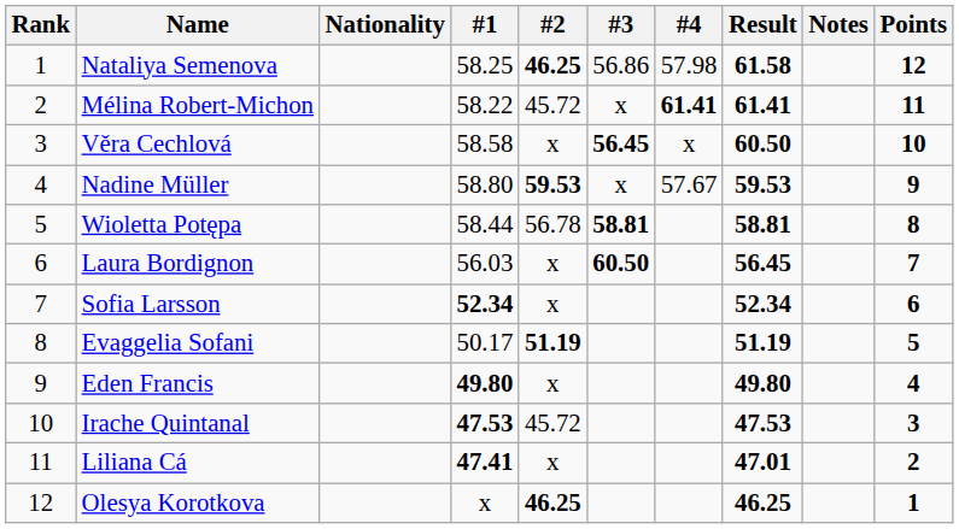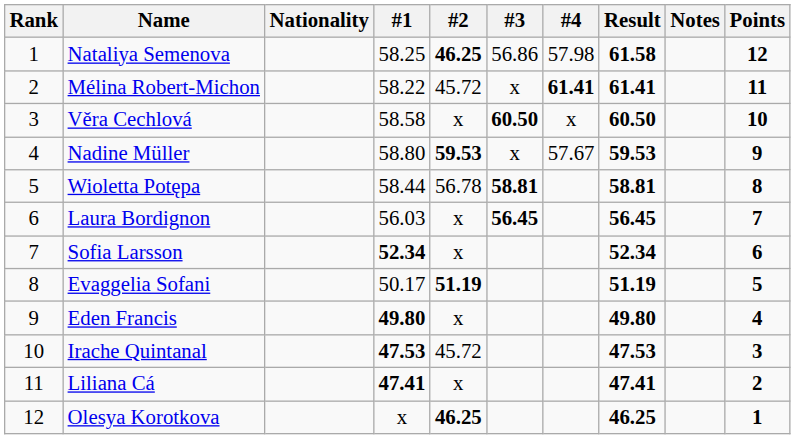Věra Cechlová | #3: 56.45 -> 60.50
Laura Bordignon | #3: 60.50 -> 56.45
Liliana Cá | Result: 47.01 -> 47.41
